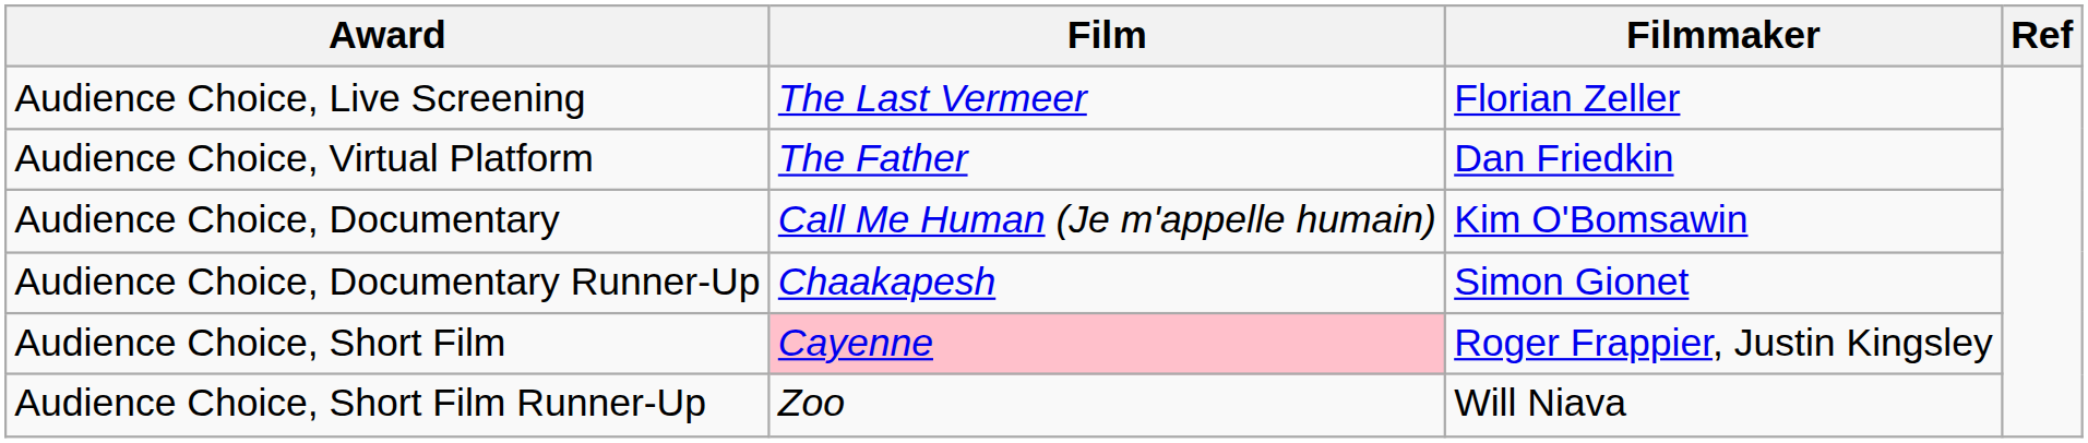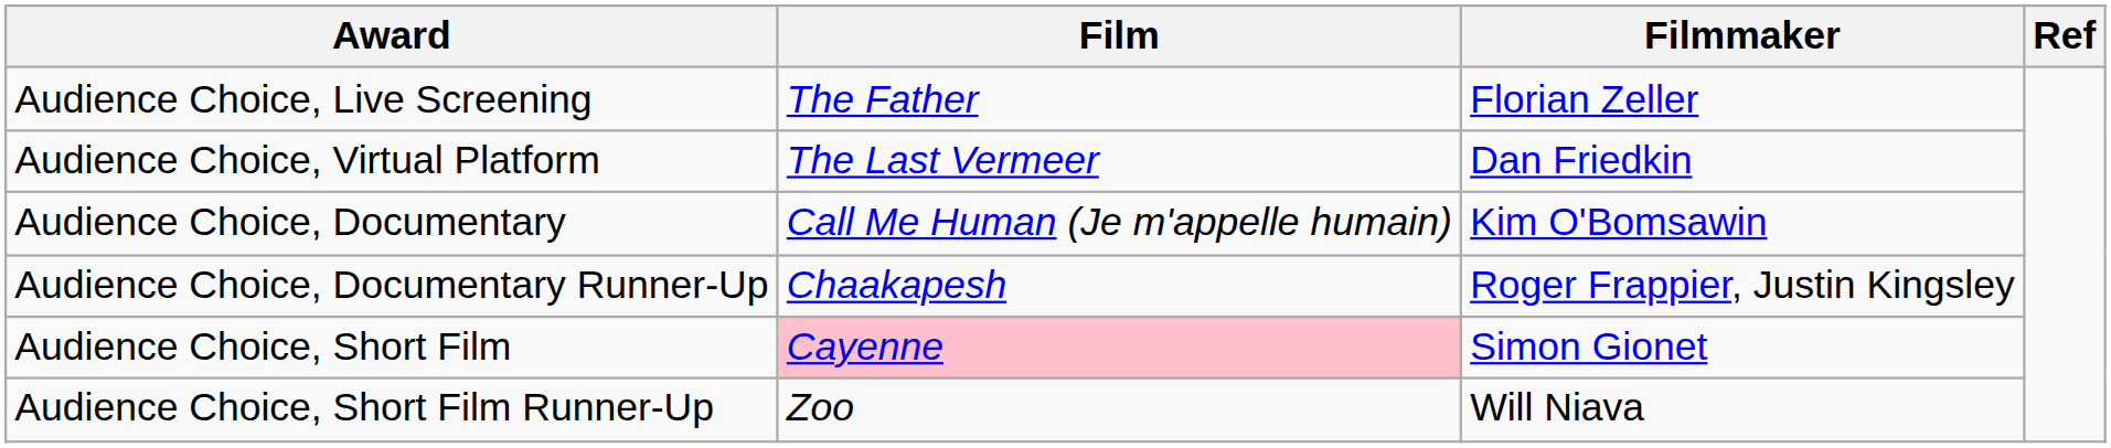Audience Choice, Live Screening | Film: The Last Vermeer -> The Father
Audience Choice, Virtual Platform | Film: The Father -> The Last Vermeer
Audience Choice, Documentary Runner-Up | Filmmaker: Simon Gionet -> Roger Frappier, Justin Kingsley
Audience Choice, Short Film | Filmmaker: Roger Frappier, Justin Kingsley -> Simon Gionet
